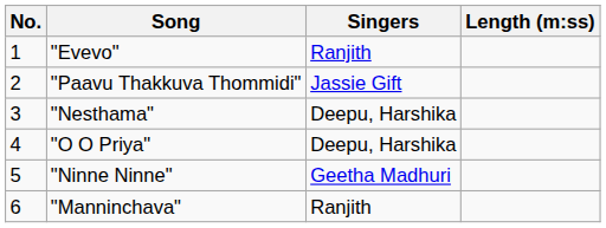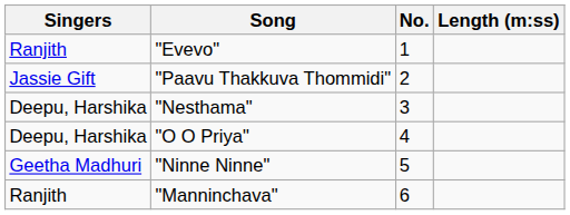columns swapped: No. <-> Singers
